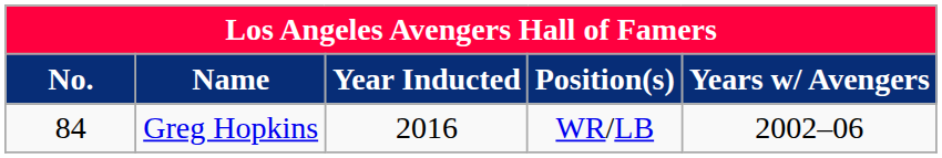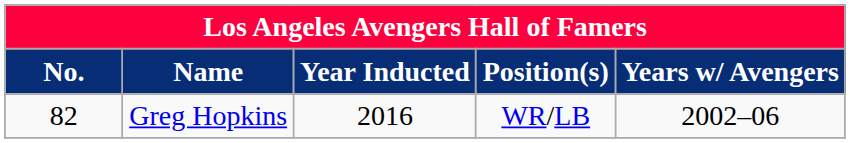Greg Hopkins | No.: 84 -> 82
